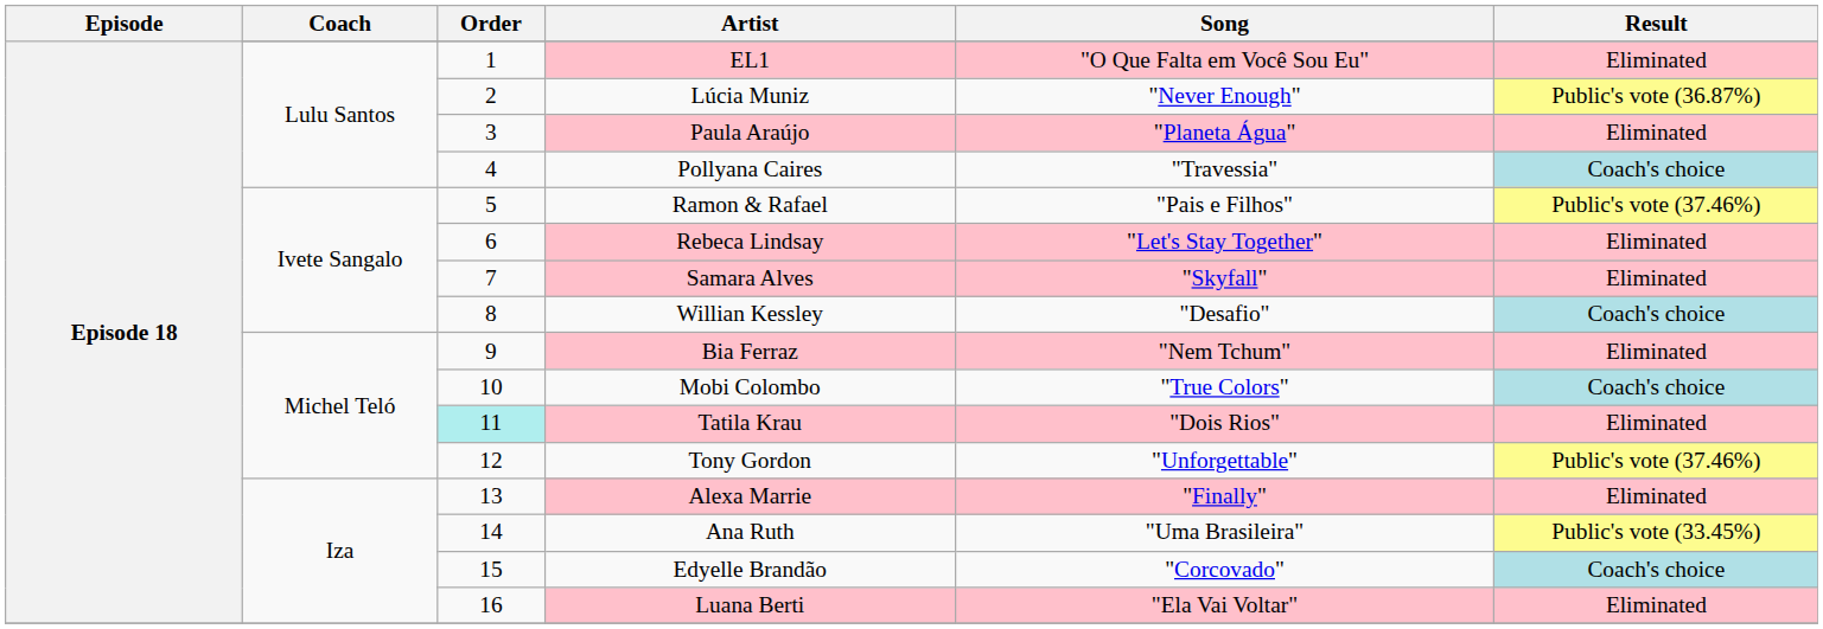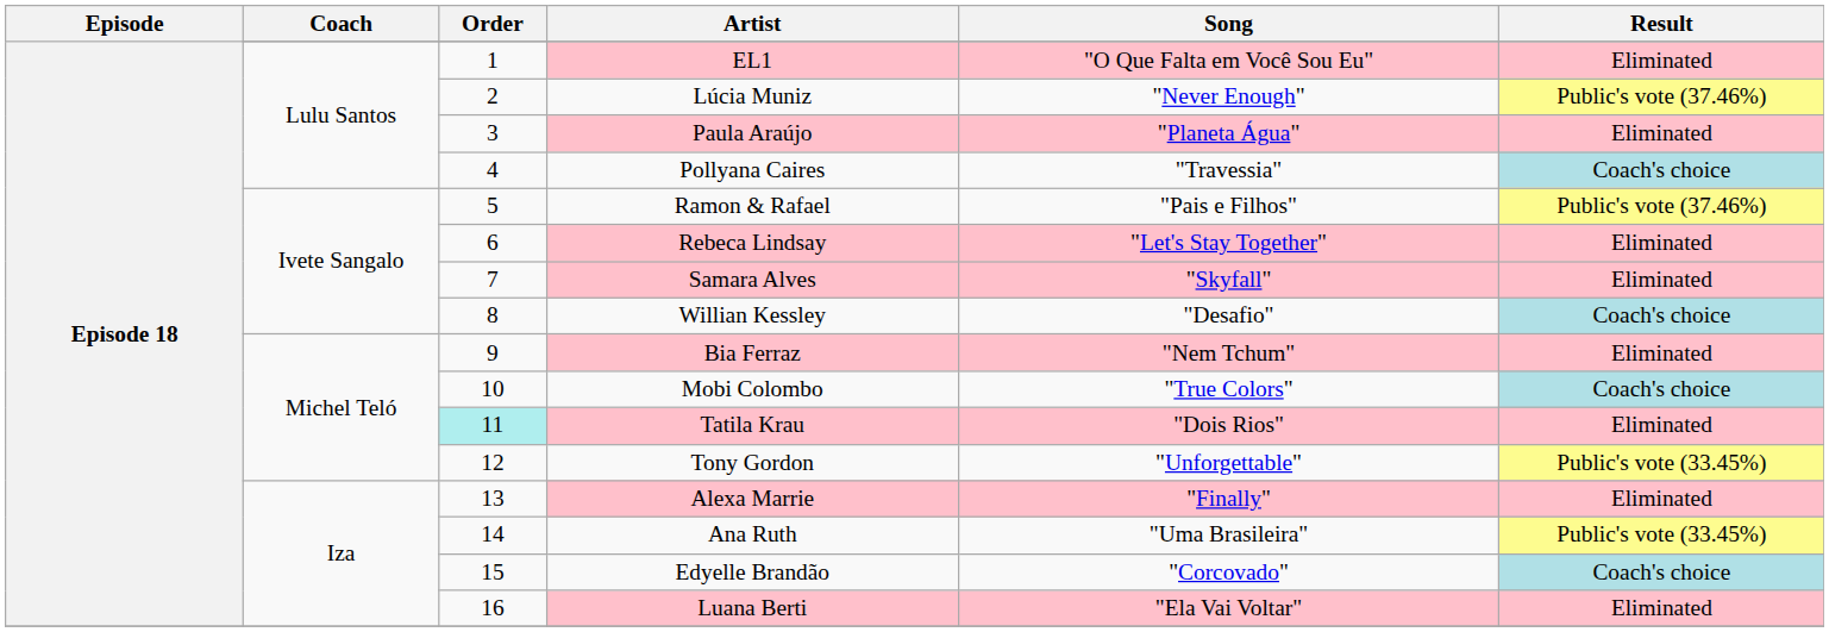Lúcia Muniz | Result: Public's vote (36.87%) -> Public's vote (37.46%)
Tony Gordon | Result: Public's vote (37.46%) -> Public's vote (33.45%)
